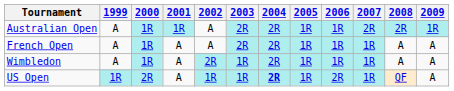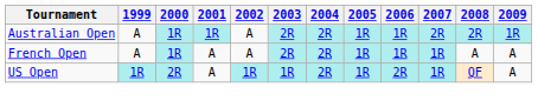- row: Wimbledon | A | 1R | A | 2R | 1R | 2R | 1R | 1R | 1R | A | A
US Open | 2004: bold -> normal
